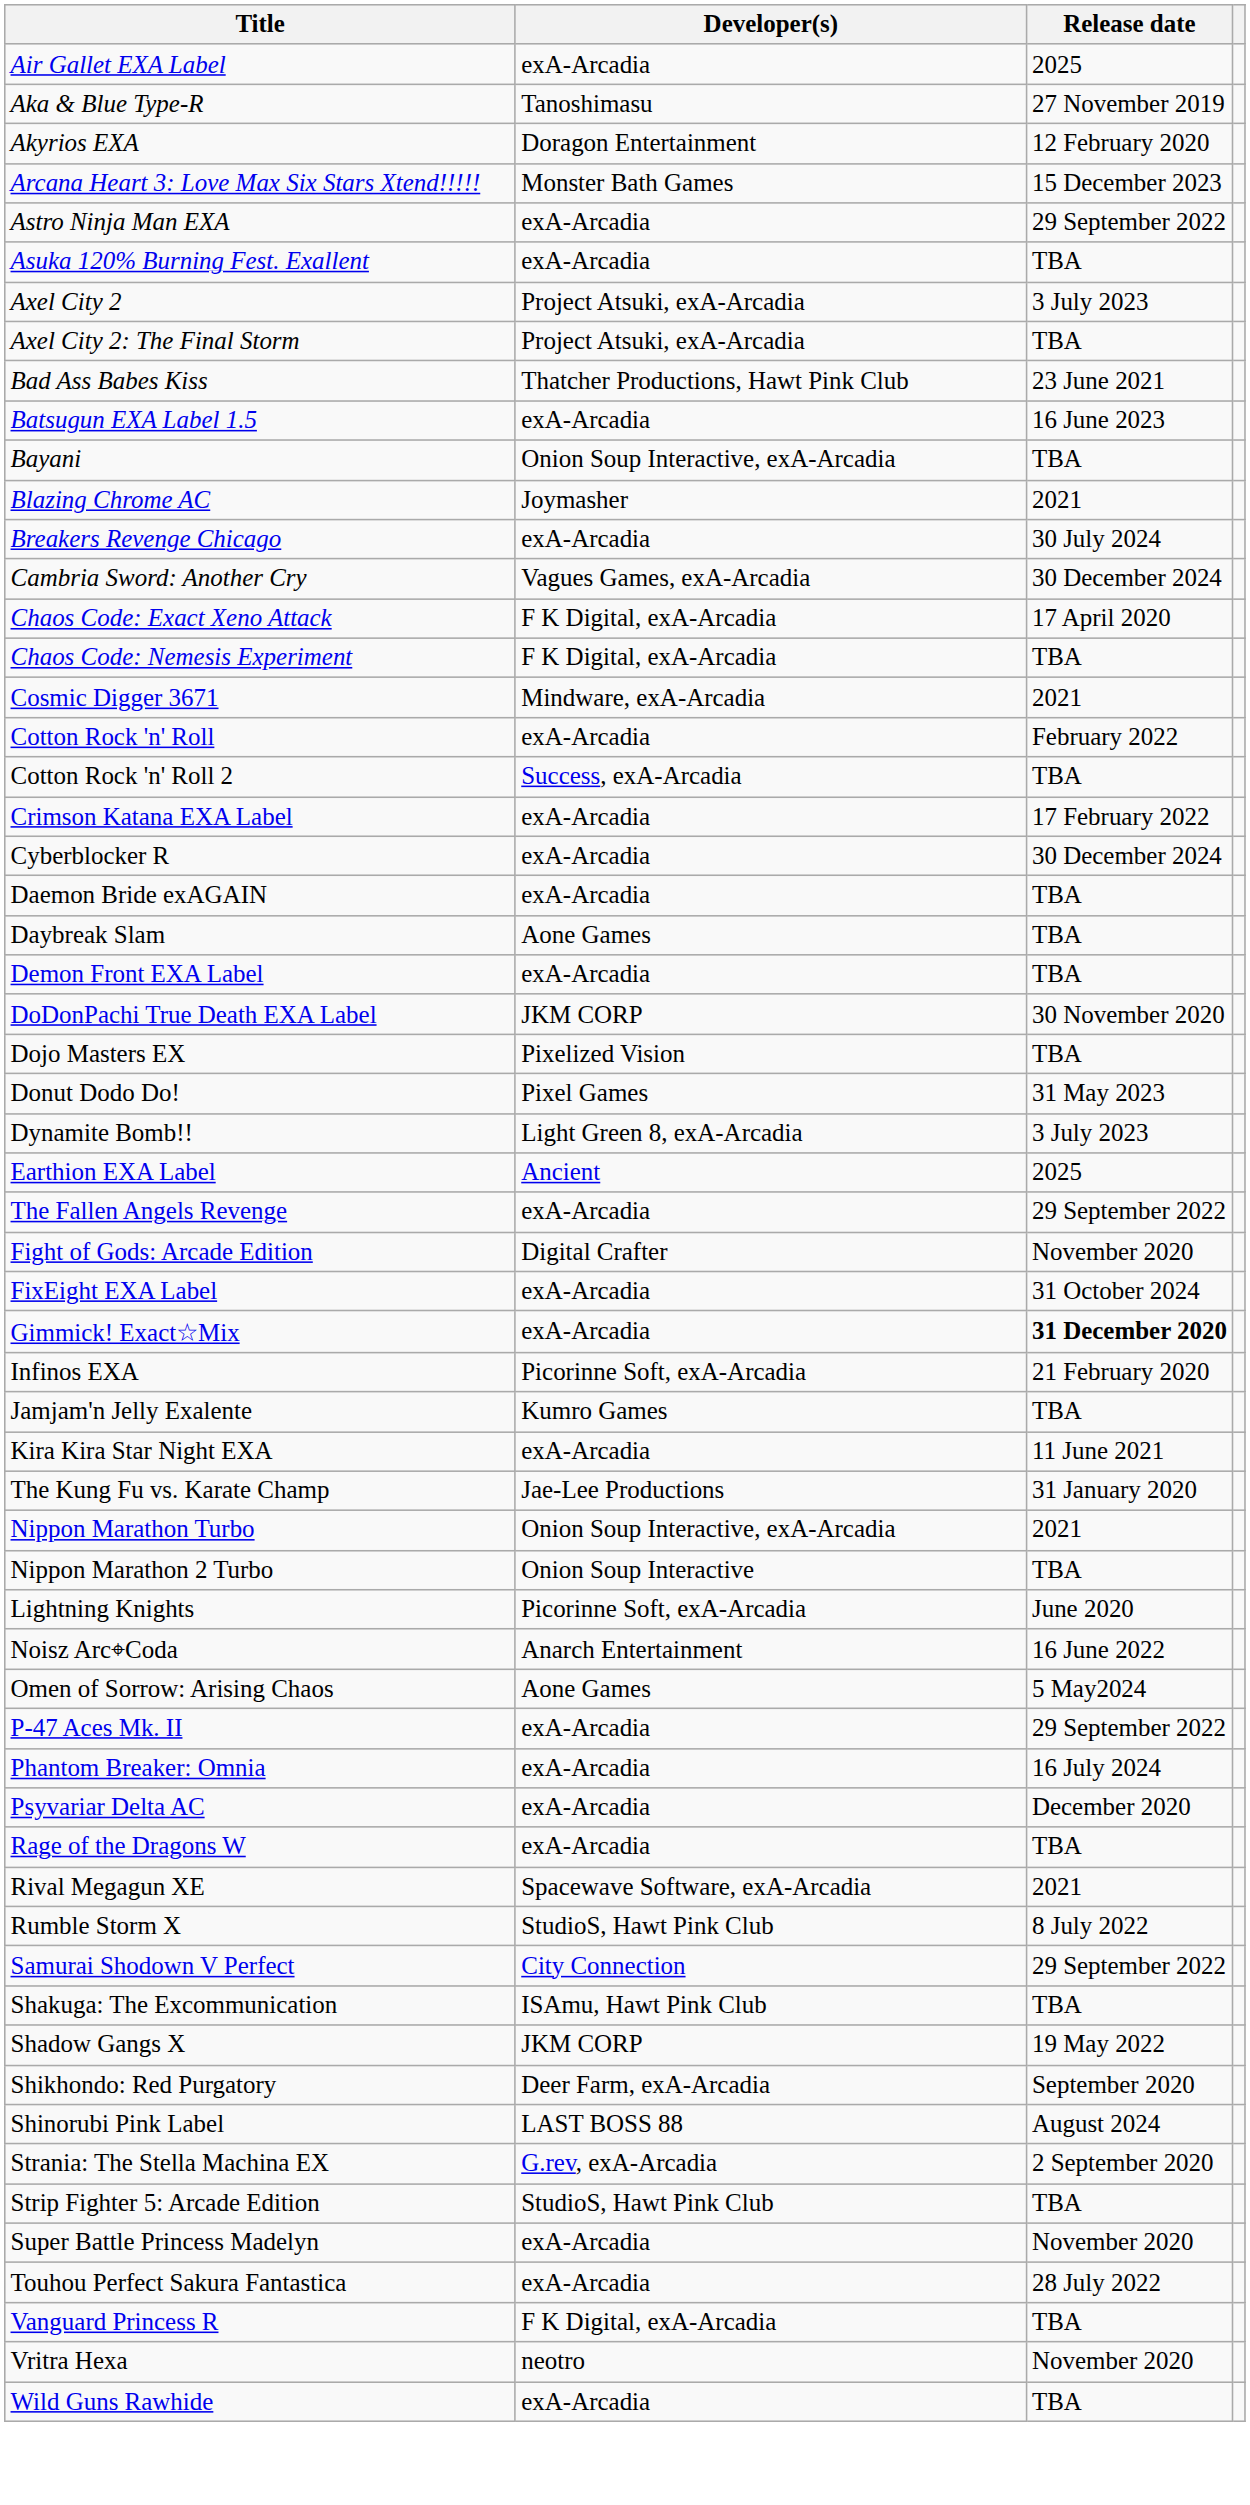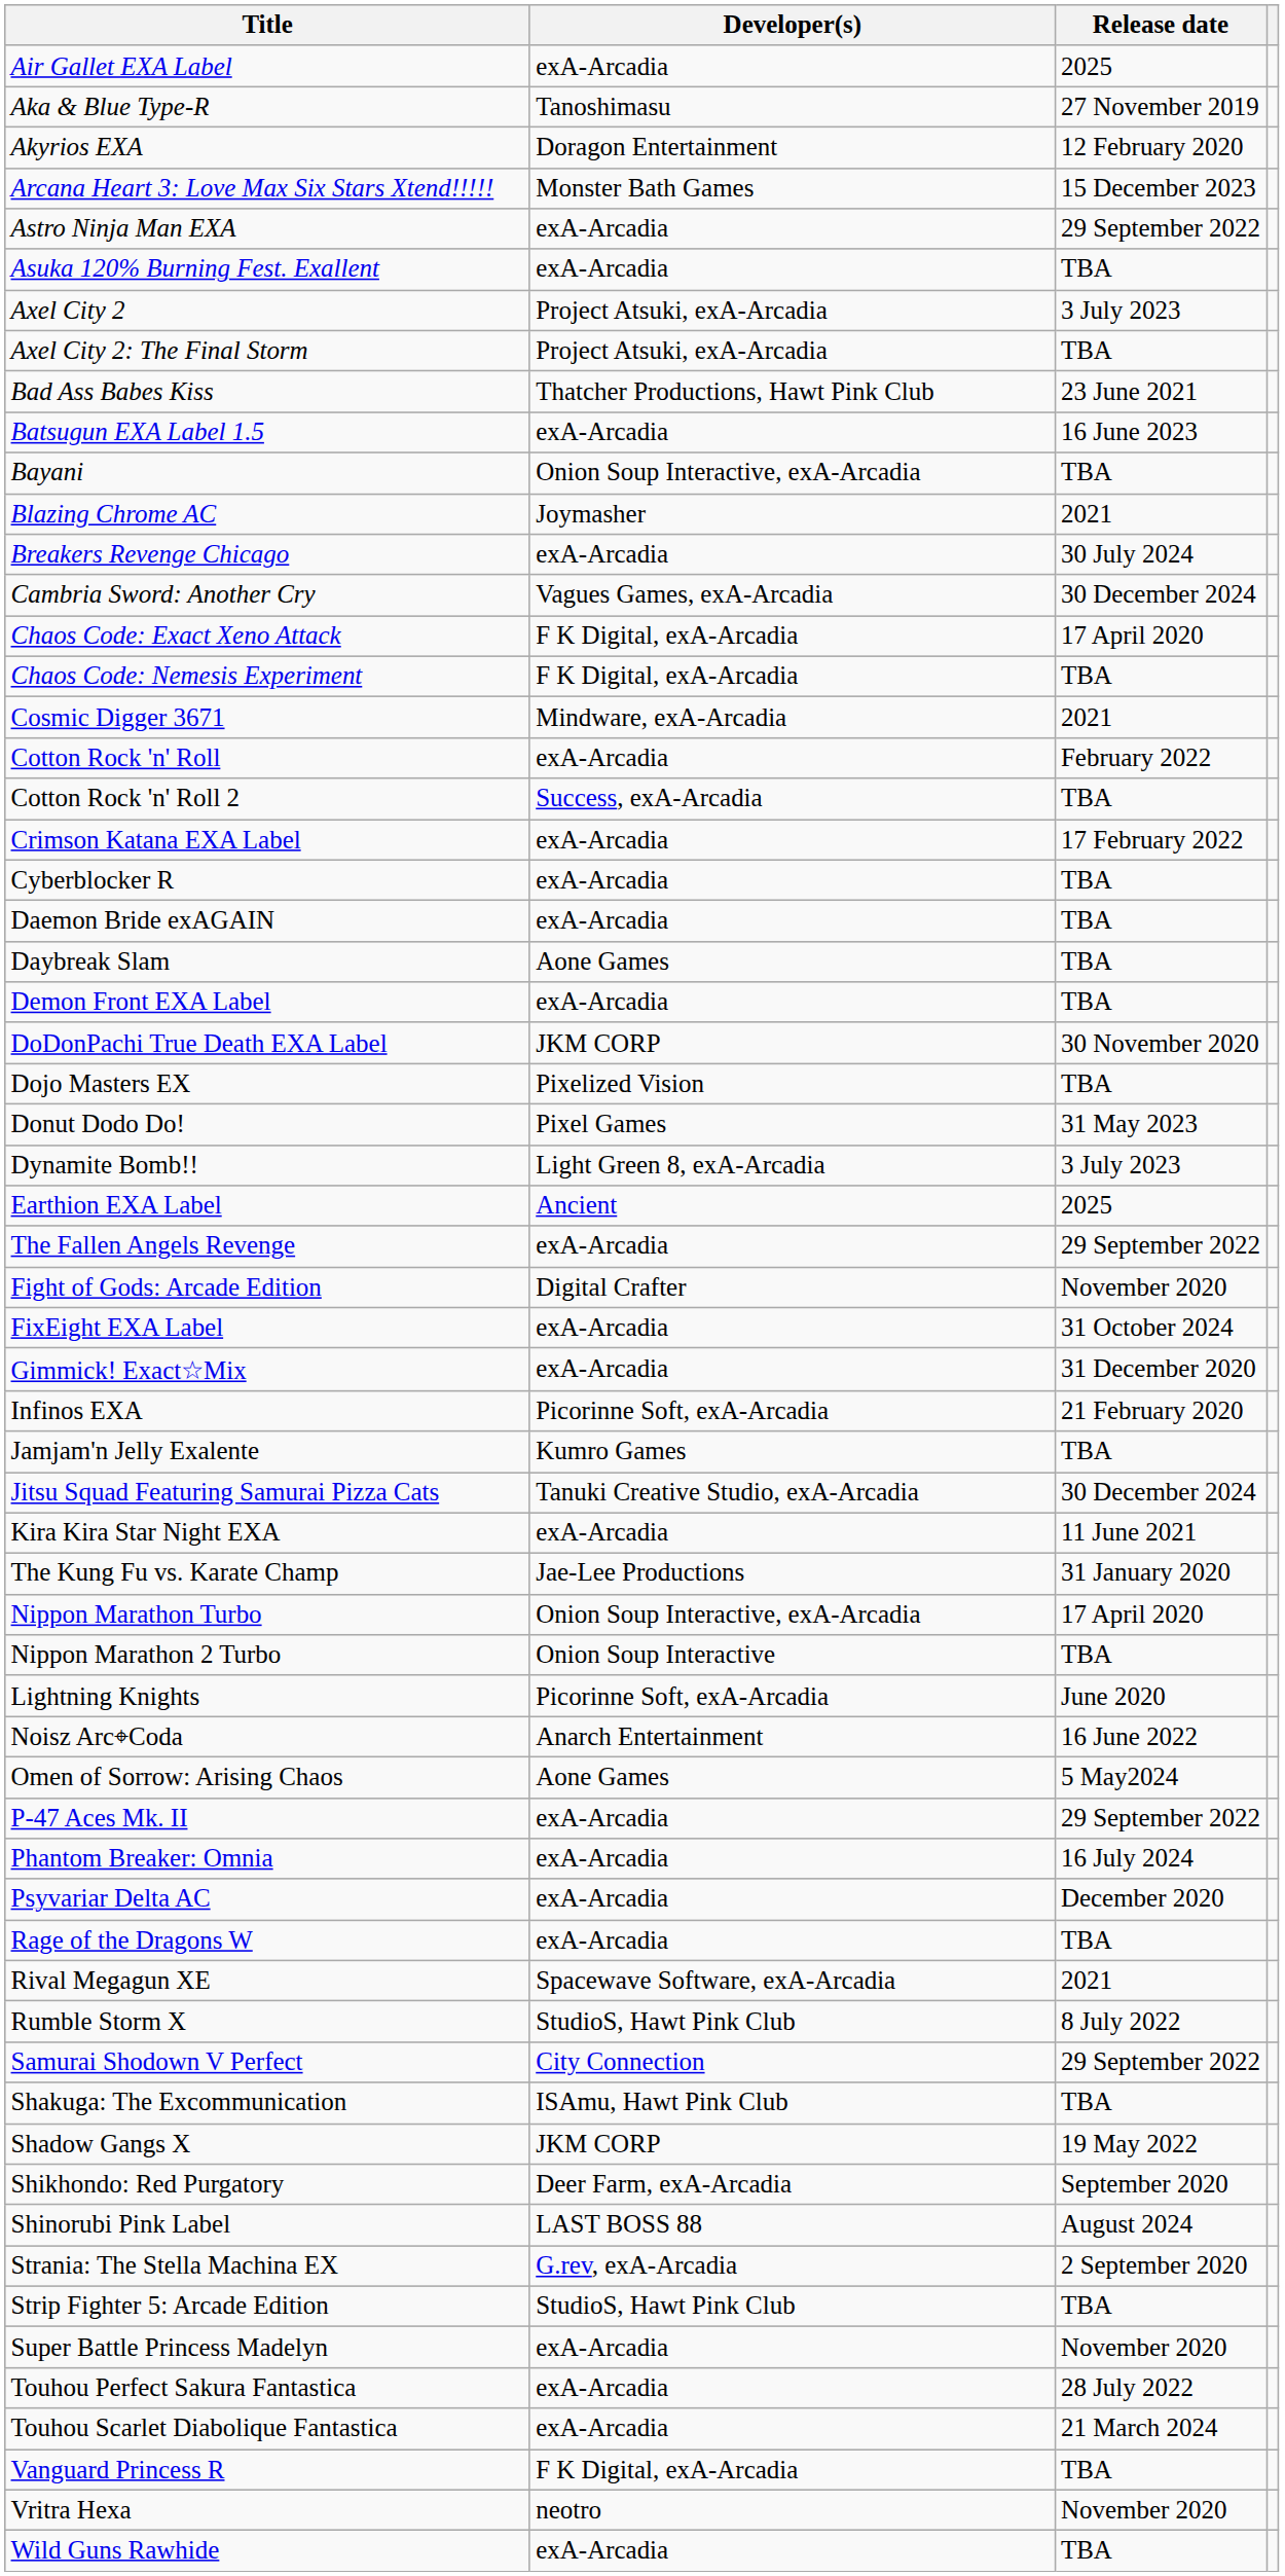Cyberblocker R | Release date: 30 December 2024 -> TBA
Gimmick! Exact☆Mix | Release date: bold -> normal
+ row: Jitsu Squad Featuring Samurai Pizza Cats | Tanuki Creative Studio, exA-Arcadia | 30 December 2024
Nippon Marathon Turbo | Release date: 2021 -> 17 April 2020
+ row: Touhou Scarlet Diabolique Fantastica | exA-Arcadia | 21 March 2024
